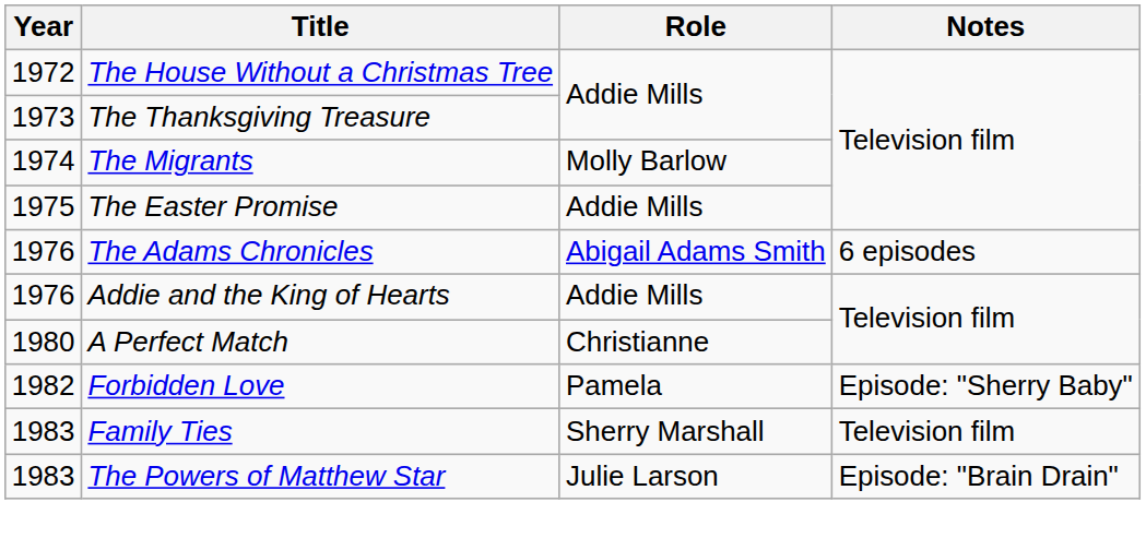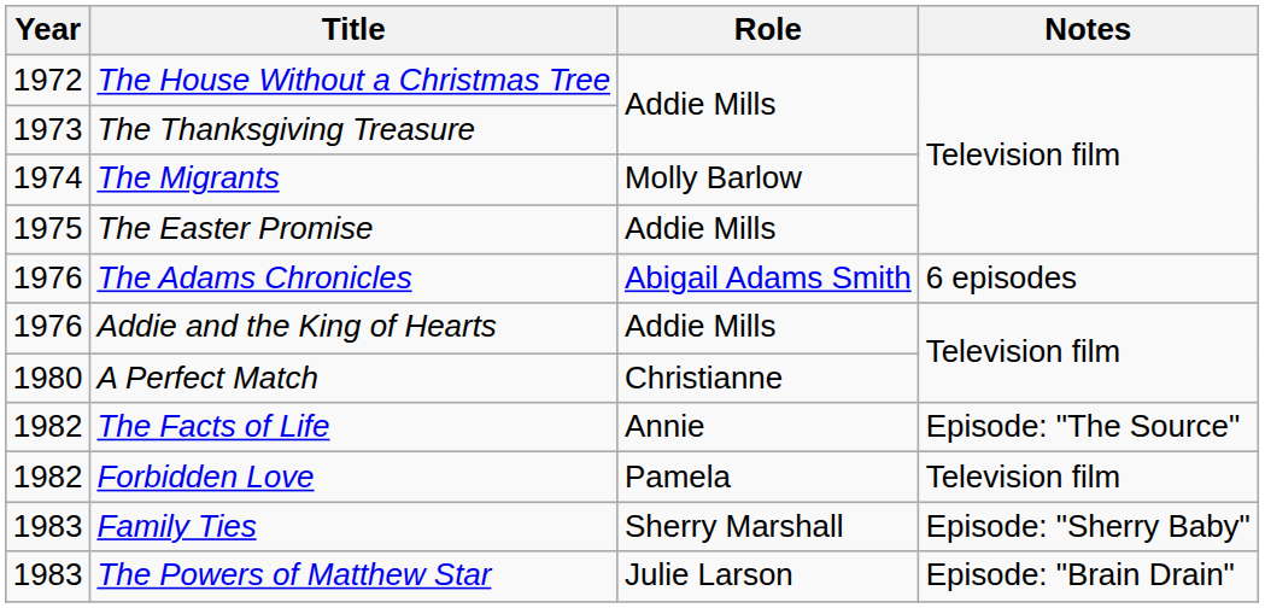+ row: 1982 | The Facts of Life | Annie | Episode: "The Source"
Forbidden Love | Notes: Episode: "Sherry Baby" -> Television film
Family Ties | Notes: Television film -> Episode: "Sherry Baby"
